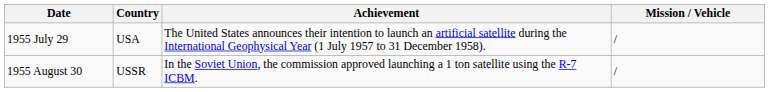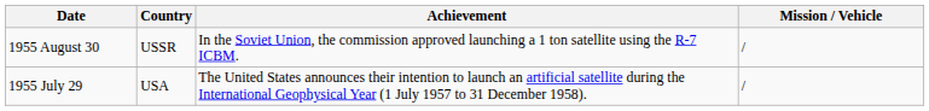rows swapped: 1955 July 29 <-> 1955 August 30
